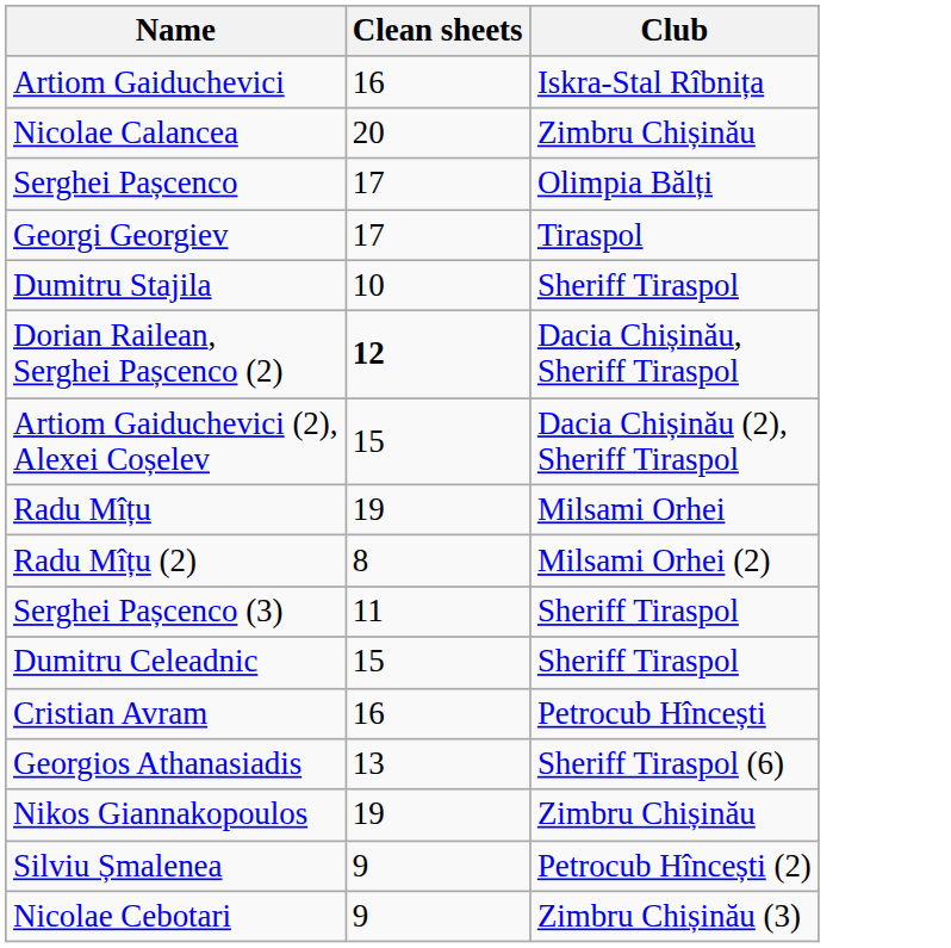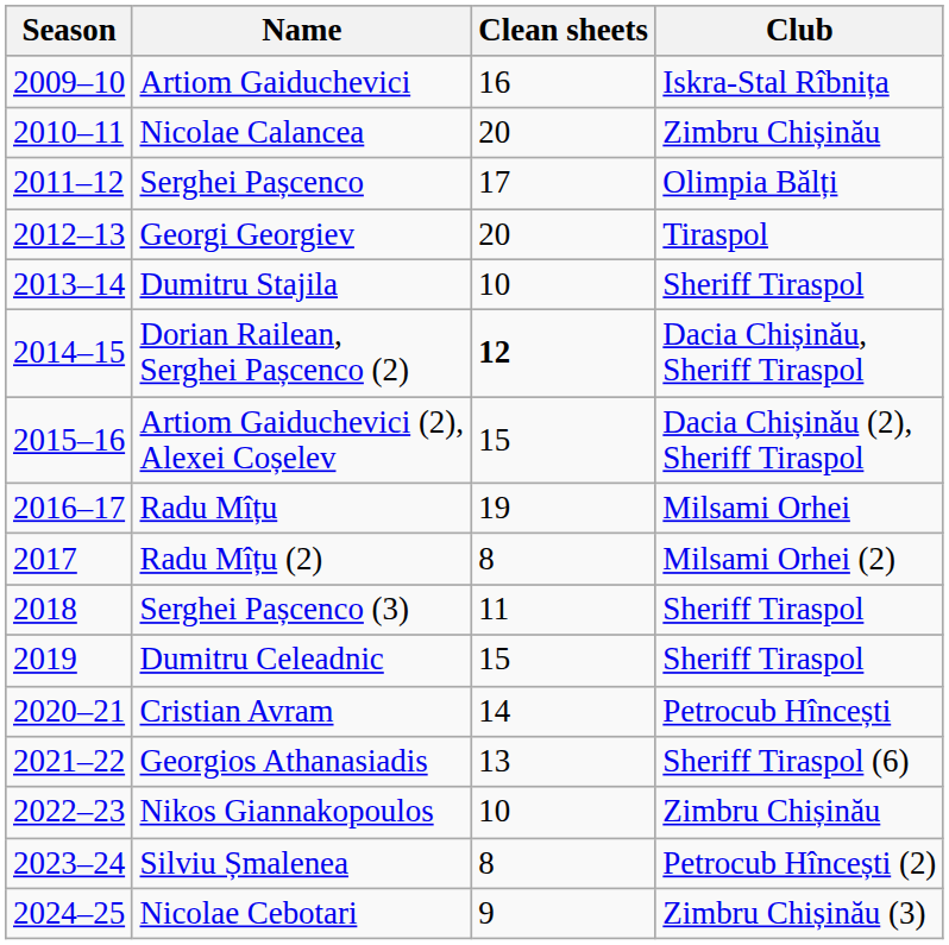+ column: Season | 2009–10 | 2010–11 | 2011–12 | 2012–13 | 2013–14 | 2014–15 | 2015–16 | 2016–17 | 2017 | 2018 | 2019 | 2020–21 | 2021–22 | 2022–23 | 2023–24 | 2024–25
Georgi Georgiev | Clean sheets: 17 -> 20
Cristian Avram | Clean sheets: 16 -> 14
Nikos Giannakopoulos | Clean sheets: 19 -> 10
Silviu Șmalenea | Clean sheets: 9 -> 8
